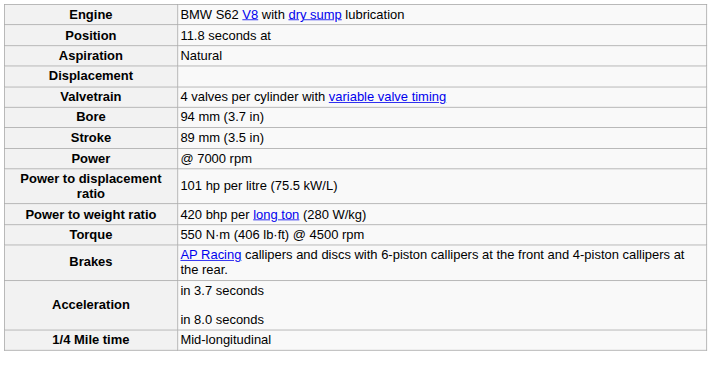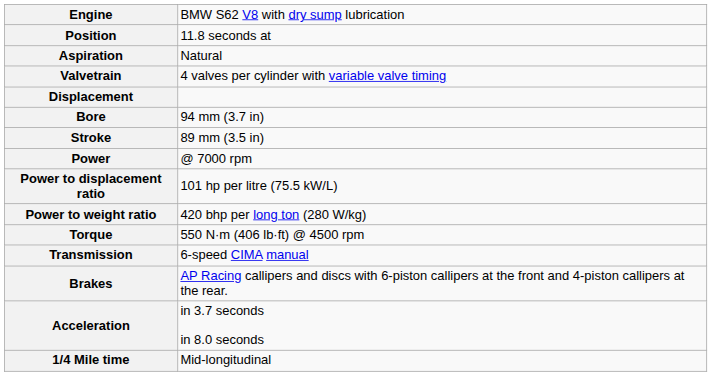rows swapped: Valvetrain <-> Displacement
+ row: Transmission | 6-speed CIMA manual
